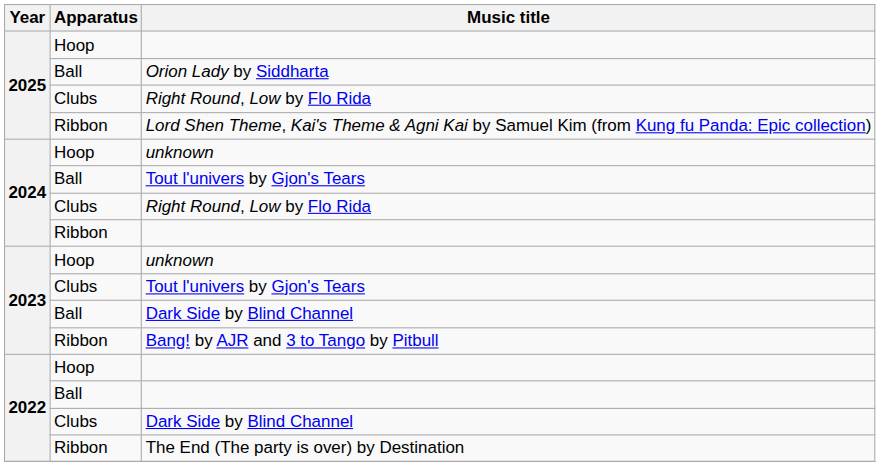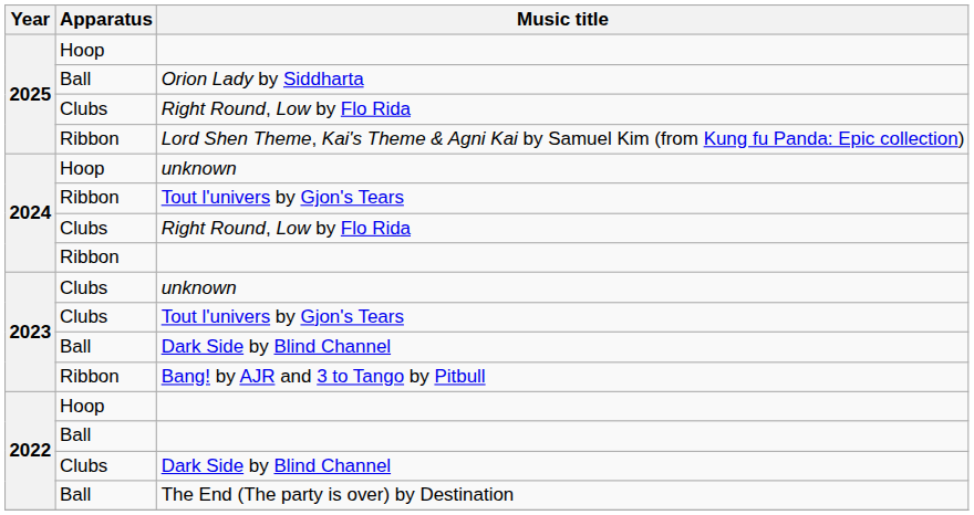2024 / Tout l'univers by Gjon's Tears | Apparatus: Ball -> Ribbon
2023 / unknown | Apparatus: Hoop -> Clubs
The End (The party is over) by Destination | Apparatus: Ribbon -> Ball
